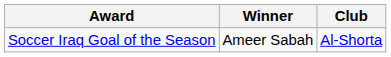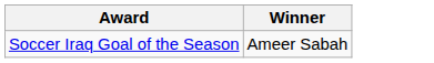- column: Club | Al-Shorta
